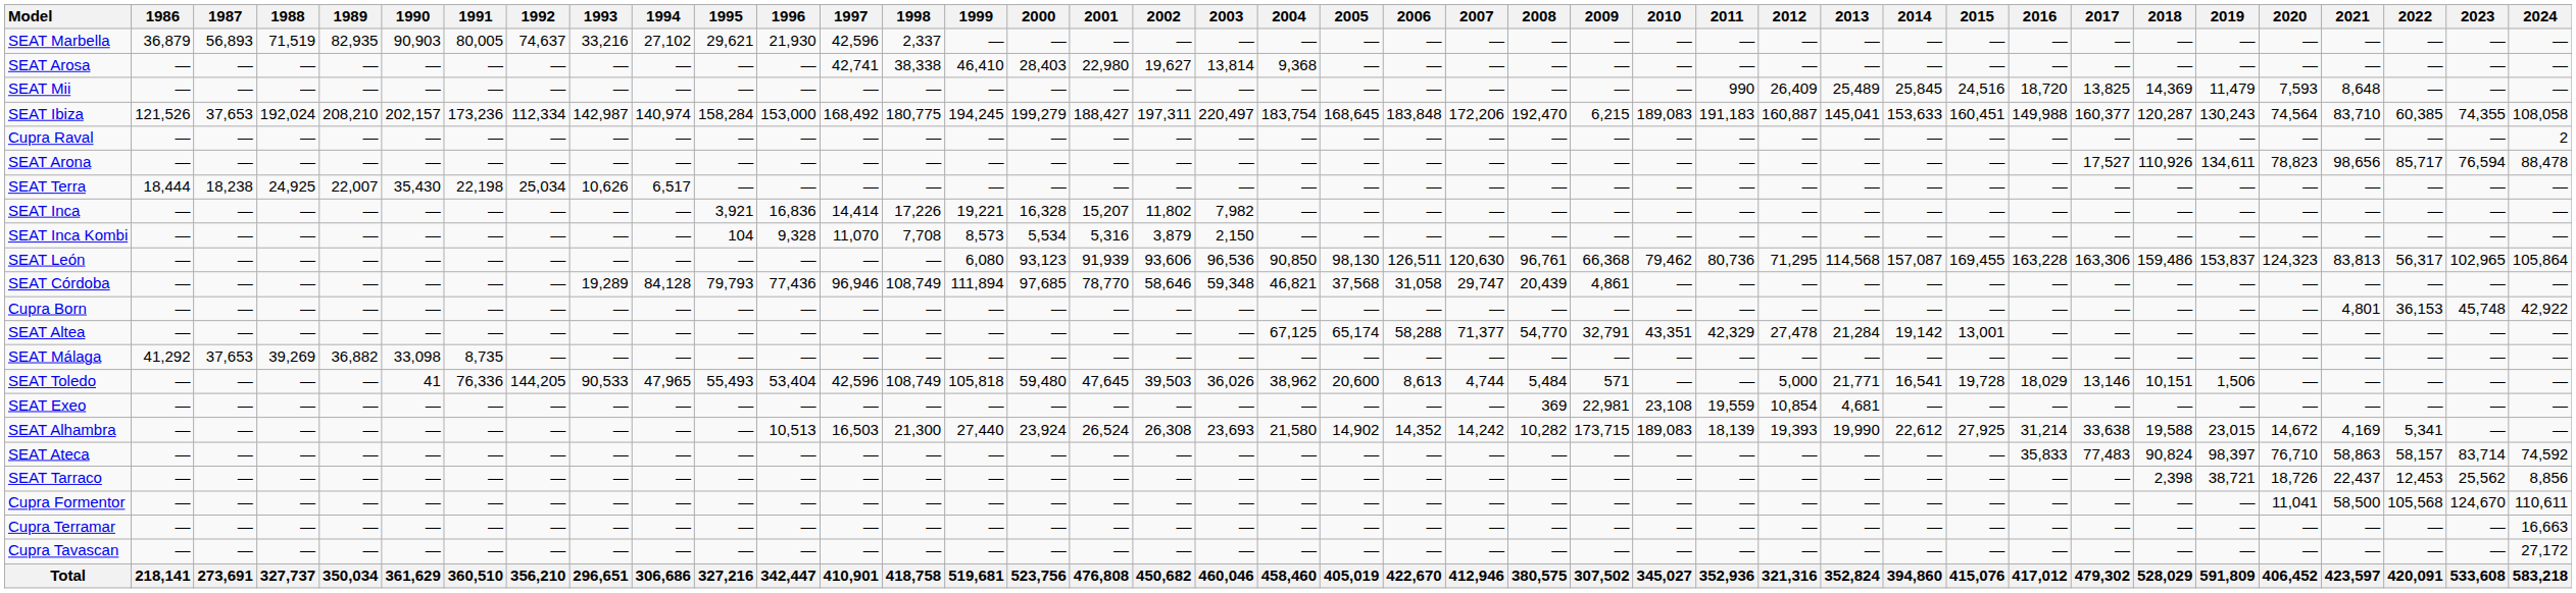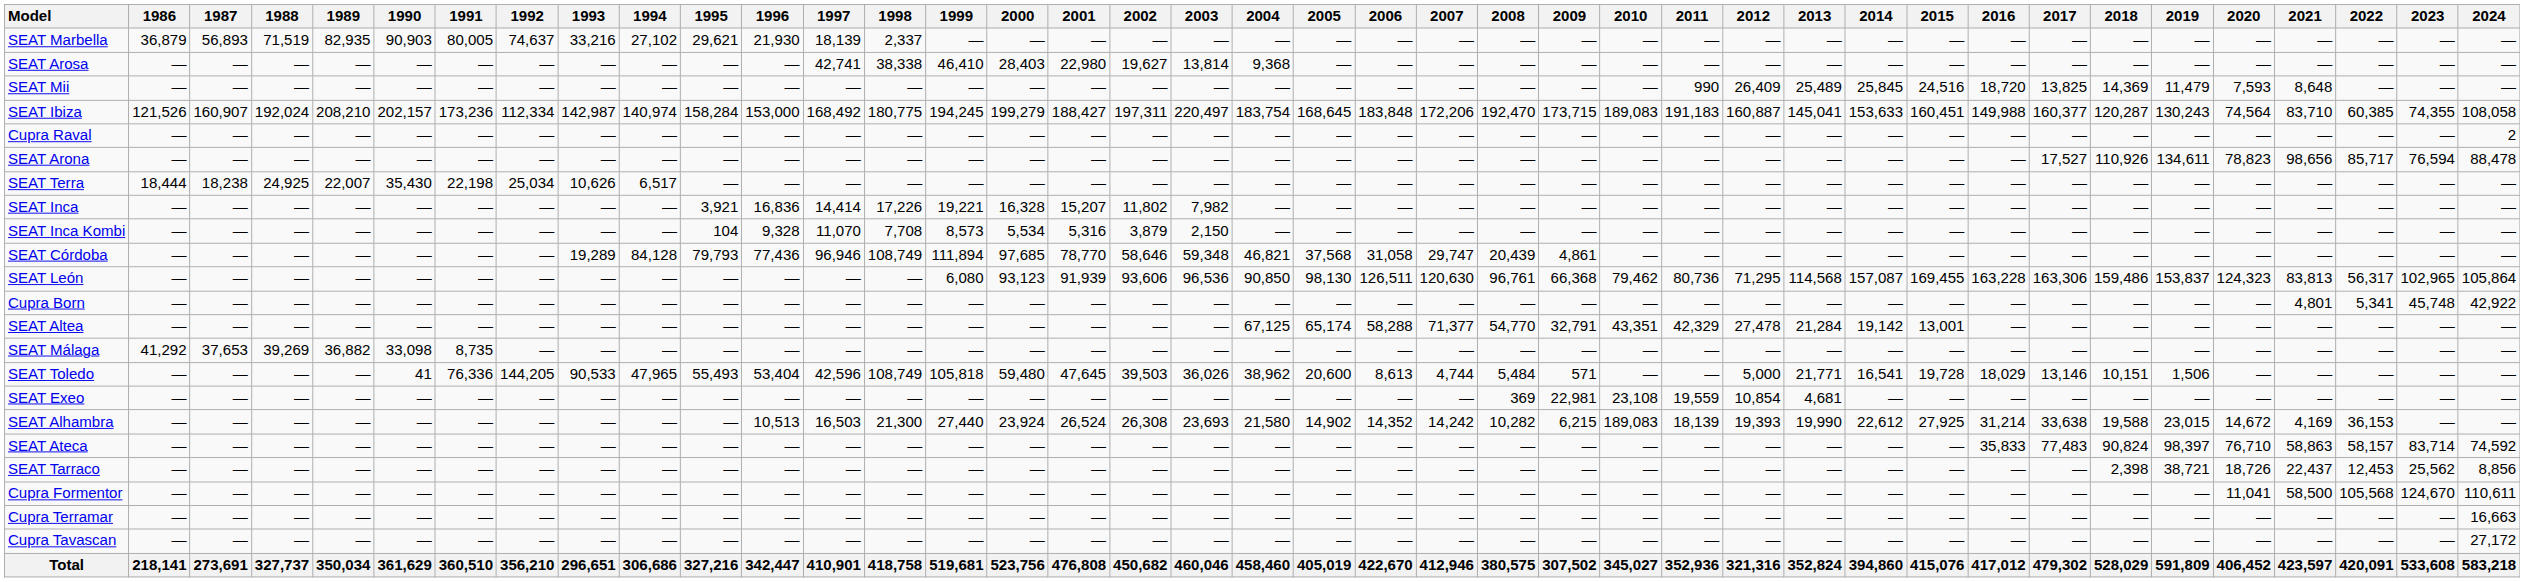SEAT Marbella | 1997: 42,596 -> 18,139
SEAT Ibiza | 1987: 37,653 -> 160,907
SEAT Ibiza | 2009: 6,215 -> 173,715
rows swapped: SEAT Córdoba <-> SEAT León
Cupra Born | 2022: 36,153 -> 5,341
SEAT Alhambra | 2009: 173,715 -> 6,215
SEAT Alhambra | 2022: 5,341 -> 36,153
